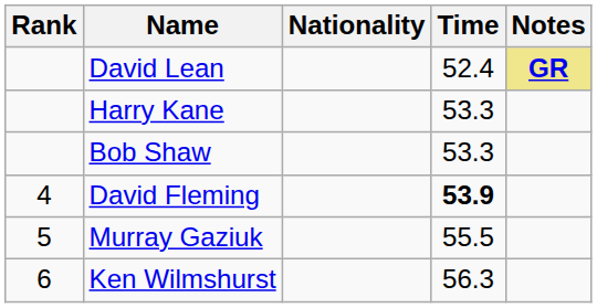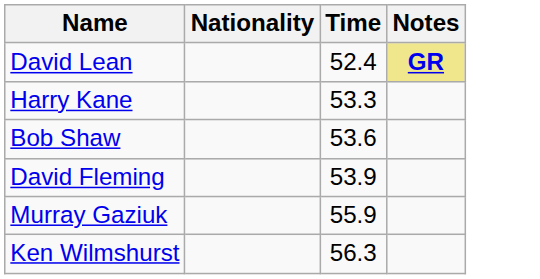- column: Rank | 4 | 5 | 6
Bob Shaw | Time: 53.3 -> 53.6
David Fleming | Time: bold -> normal
Murray Gaziuk | Time: 55.5 -> 55.9
